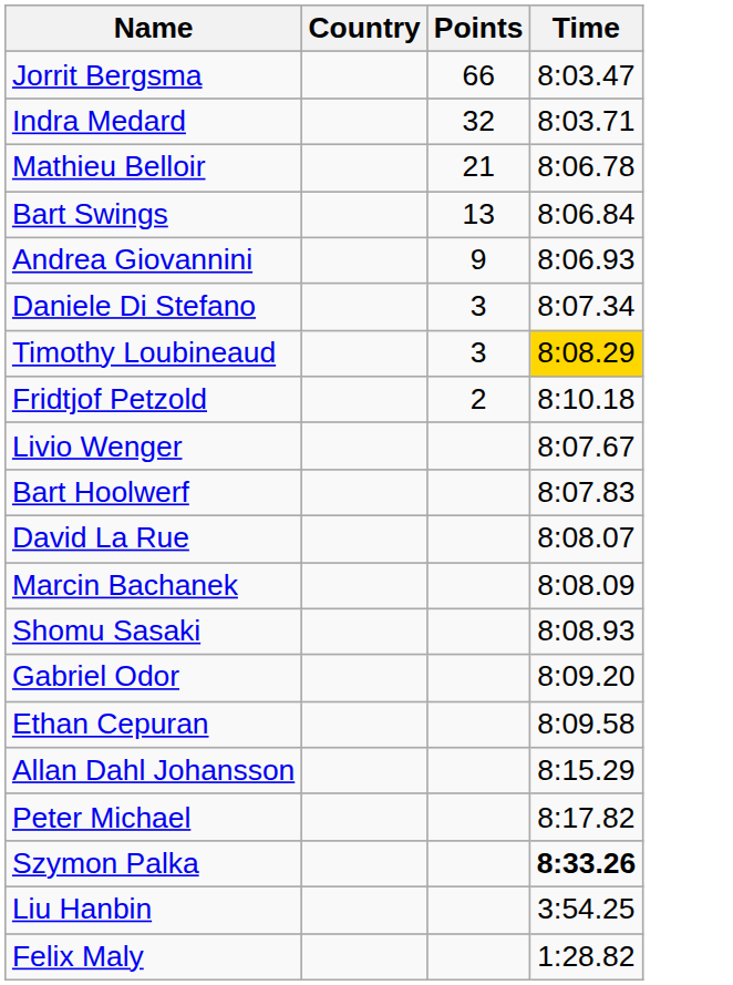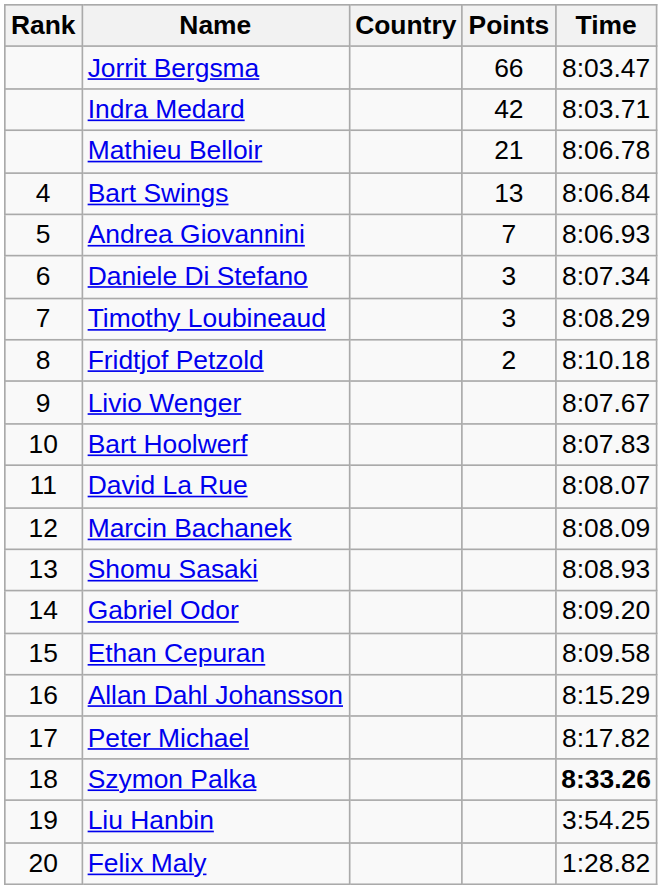+ column: Rank | 4 | 5 | 6 | 7 | 8 | 9 | 10 | 11 | 12 | 13 | 14 | 15 | 16 | 17 | 18 | 19 | 20
Indra Medard | Points: 32 -> 42
Andrea Giovannini | Points: 9 -> 7
Timothy Loubineaud | Time: gold background -> no background
